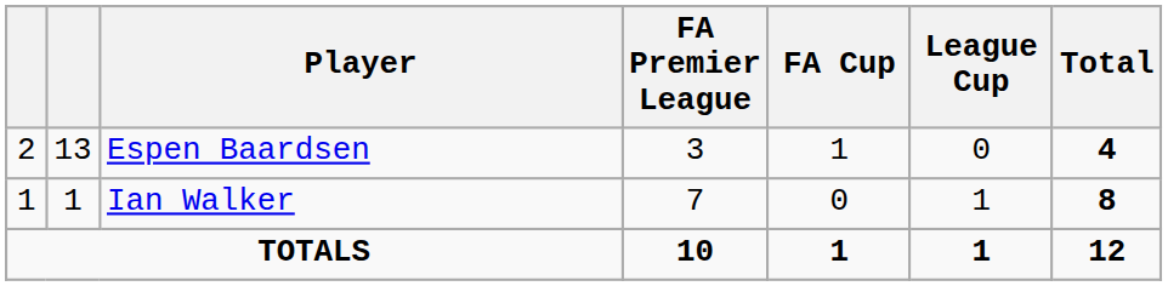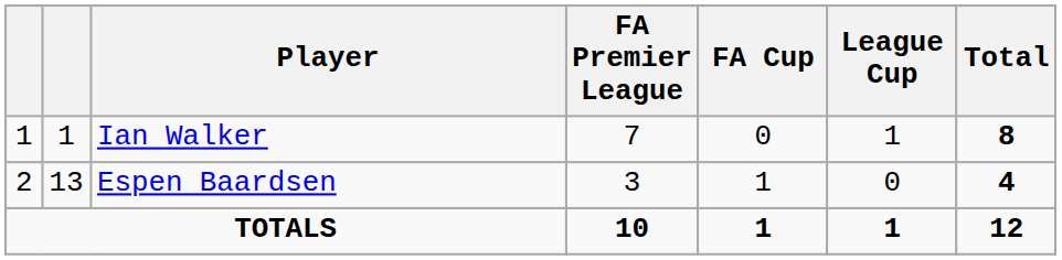rows swapped: Ian Walker <-> Espen Baardsen
